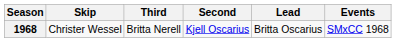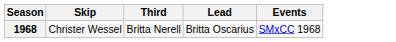- column: Second | Kjell Oscarius
